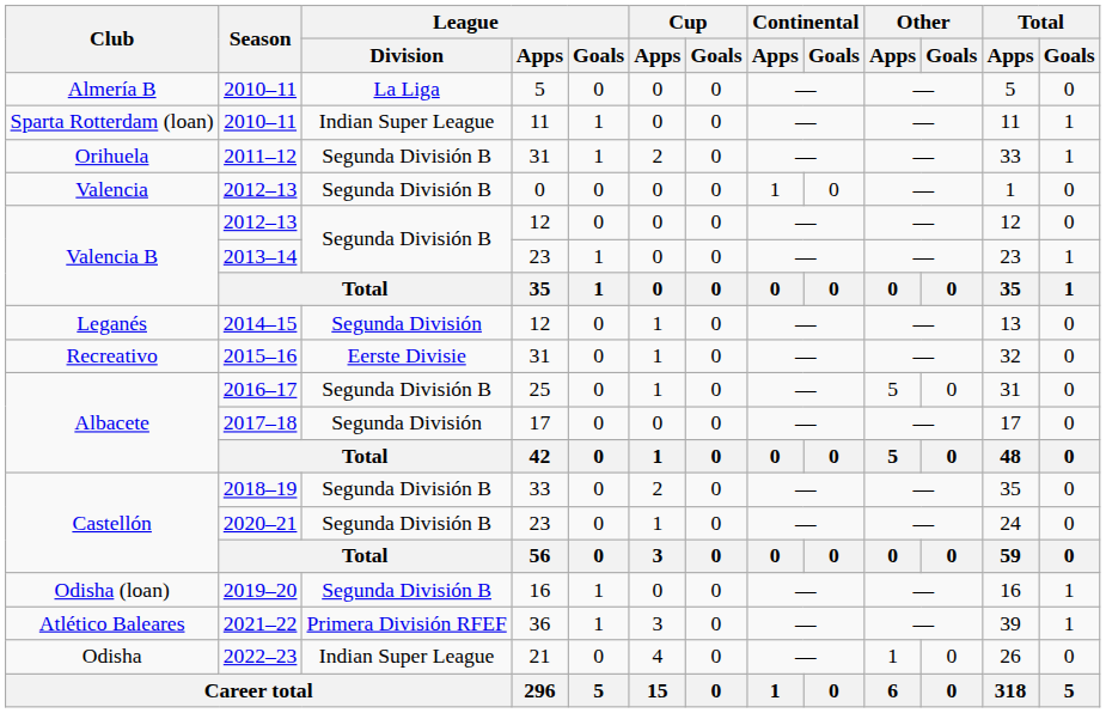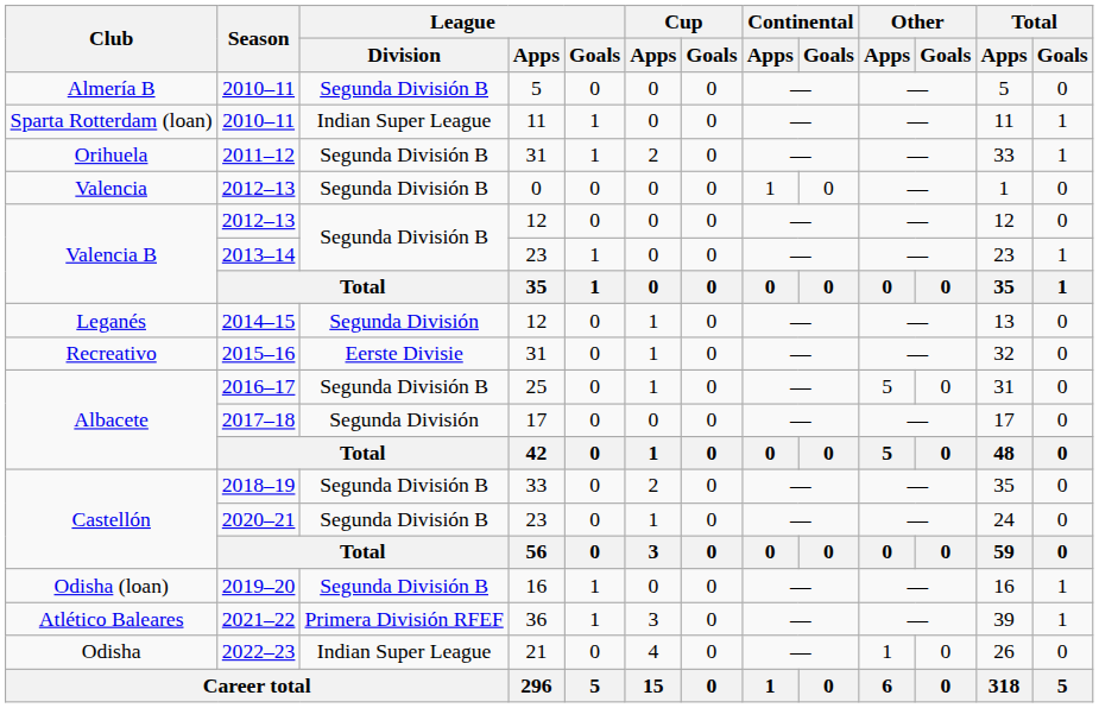Almería B / 2010–11 | League / Division: La Liga -> Segunda División B
